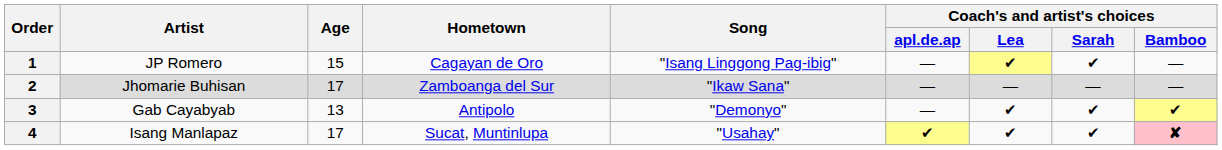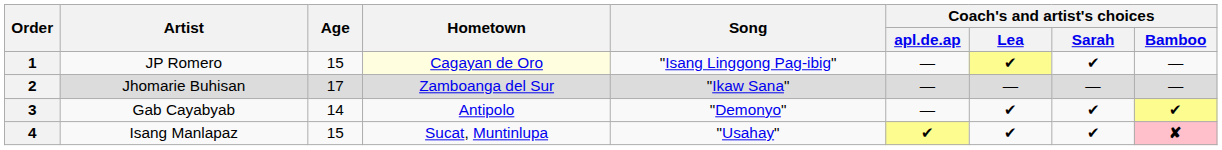1 | Hometown: no background -> lightyellow background
3 | Age: 13 -> 14
4 | Age: 17 -> 15
